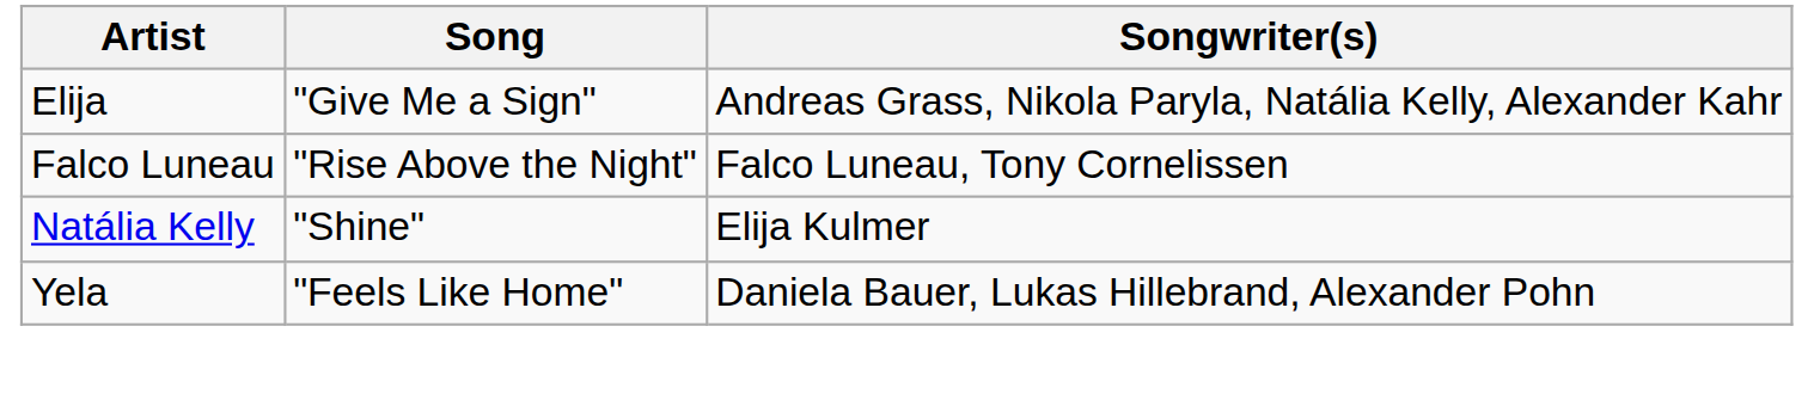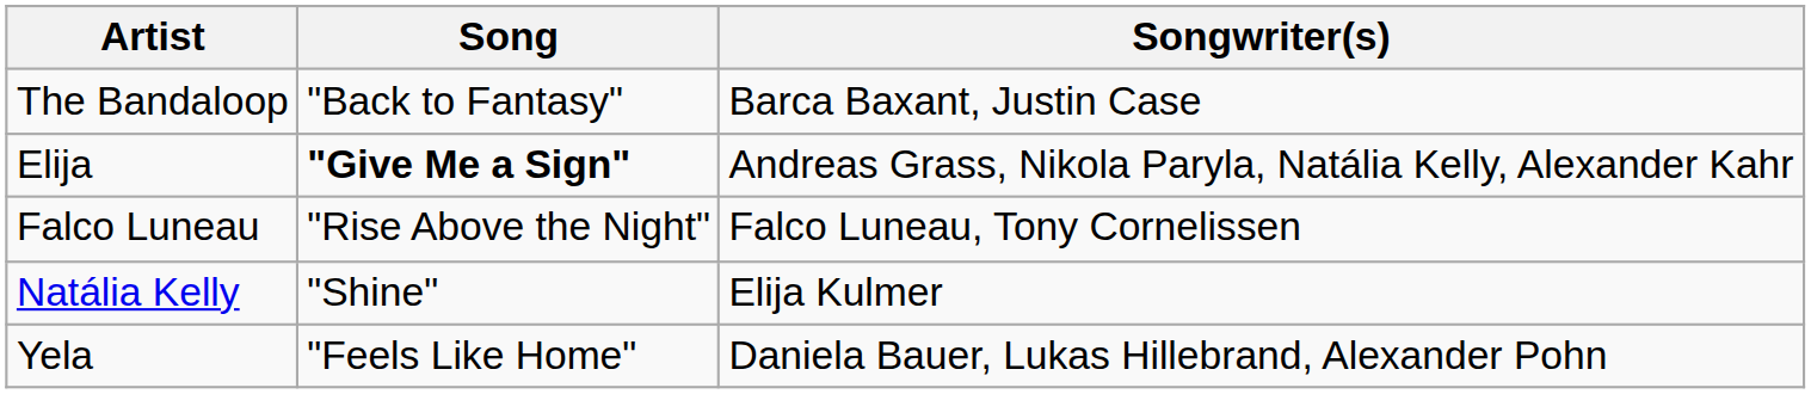+ row: The Bandaloop | "Back to Fantasy" | Barca Baxant, Justin Case
Elija | Song: normal -> bold
